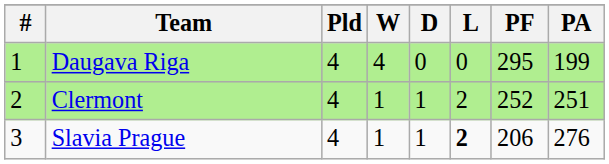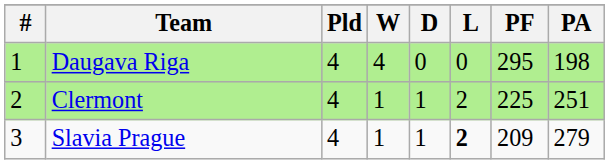Daugava Riga | PA: 199 -> 198
Clermont | PF: 252 -> 225
Slavia Prague | PF: 206 -> 209
Slavia Prague | PA: 276 -> 279
